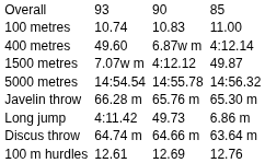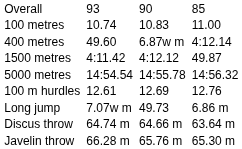1500 metres | column 3: 7.07w m -> 4:11.42
rows swapped: 100 m hurdles <-> Javelin throw
Long jump | column 3: 4:11.42 -> 7.07w m
